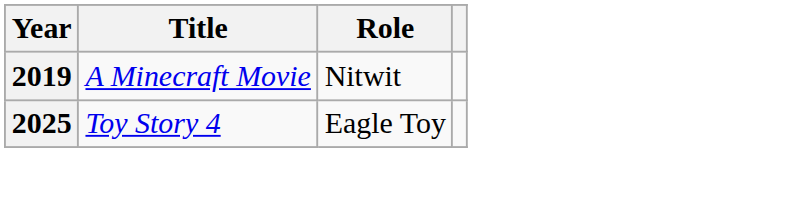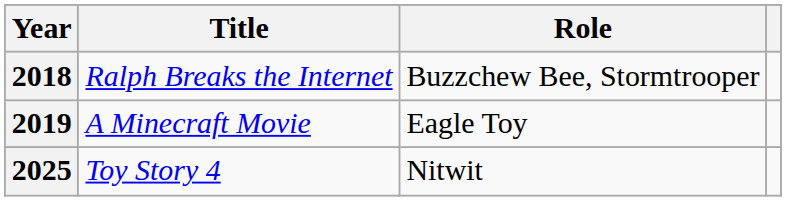+ row: 2018 | Ralph Breaks the Internet | Buzzchew Bee, Stormtrooper
2019 | Role: Nitwit -> Eagle Toy
2025 | Role: Eagle Toy -> Nitwit
